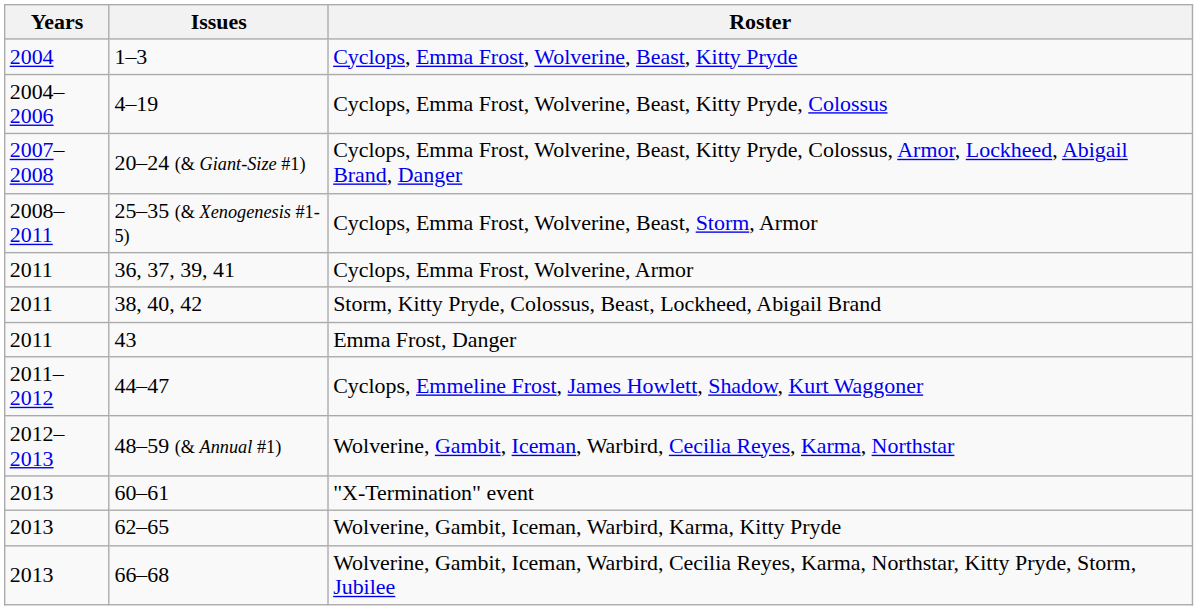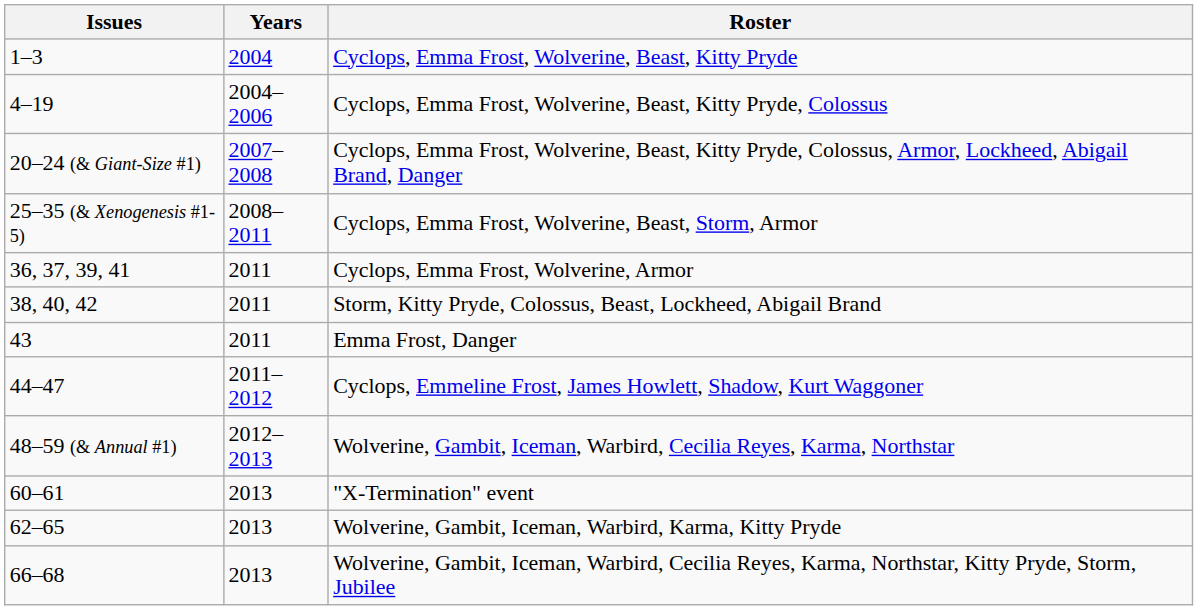columns swapped: Issues <-> Years
